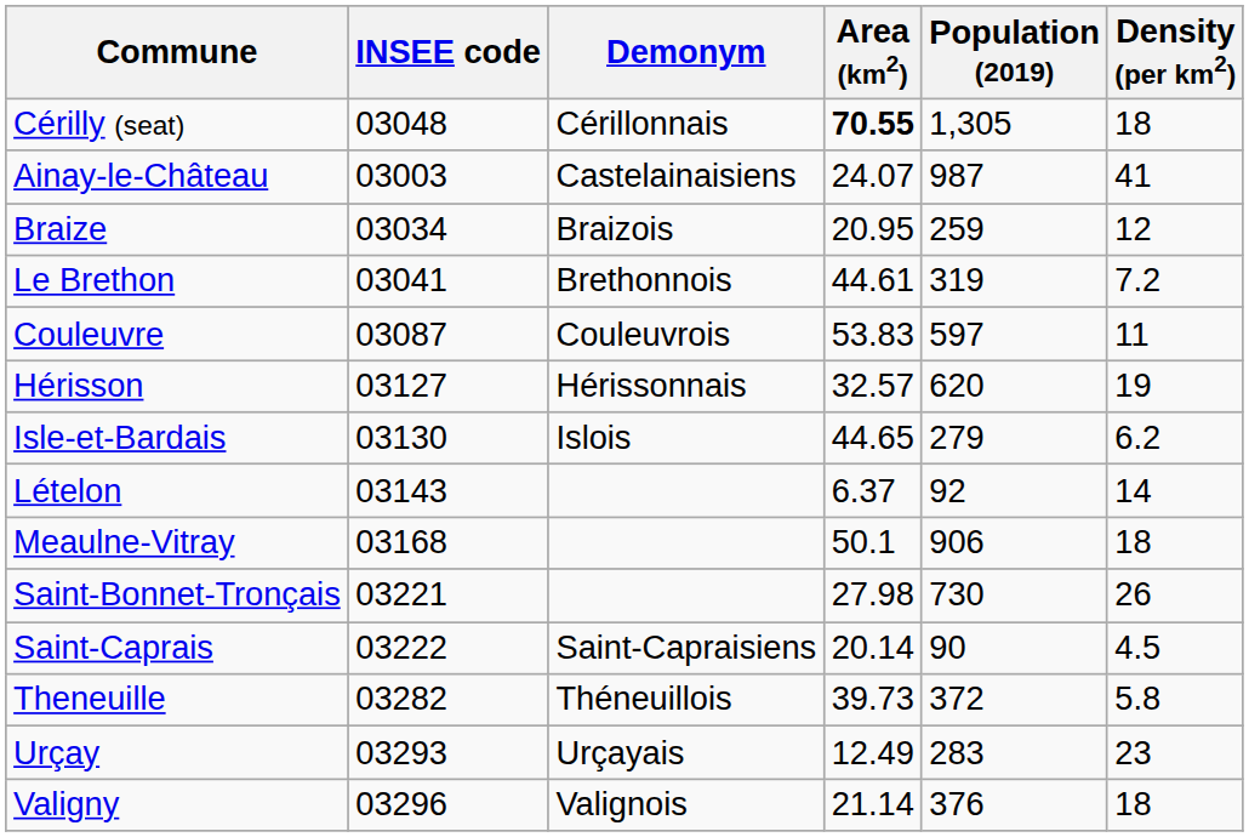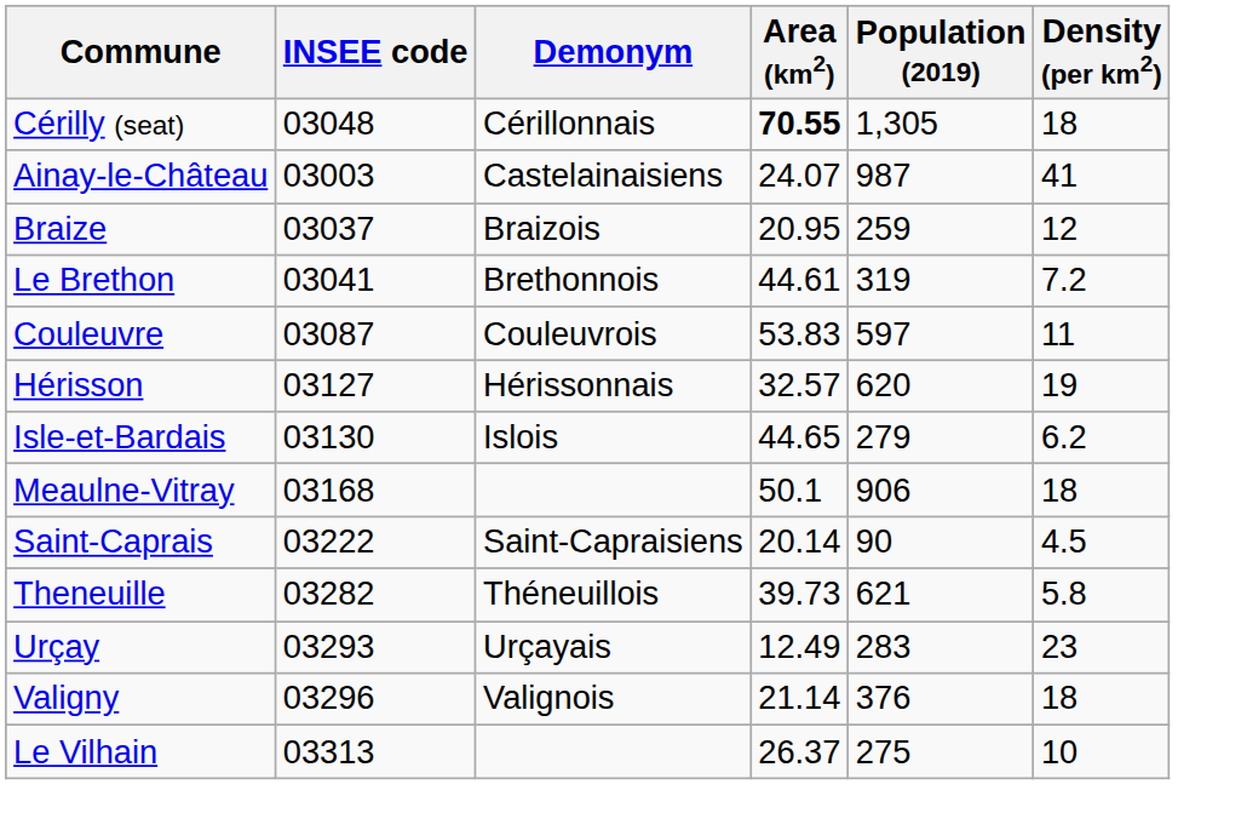Braize | INSEE code: 03034 -> 03037
- row: Lételon | 03143 | 6.37 | 92 | 14
- row: Saint-Bonnet-Tronçais | 03221 | 27.98 | 730 | 26
Theneuille | Population (2019): 372 -> 621
+ row: Le Vilhain | 03313 | 26.37 | 275 | 10
